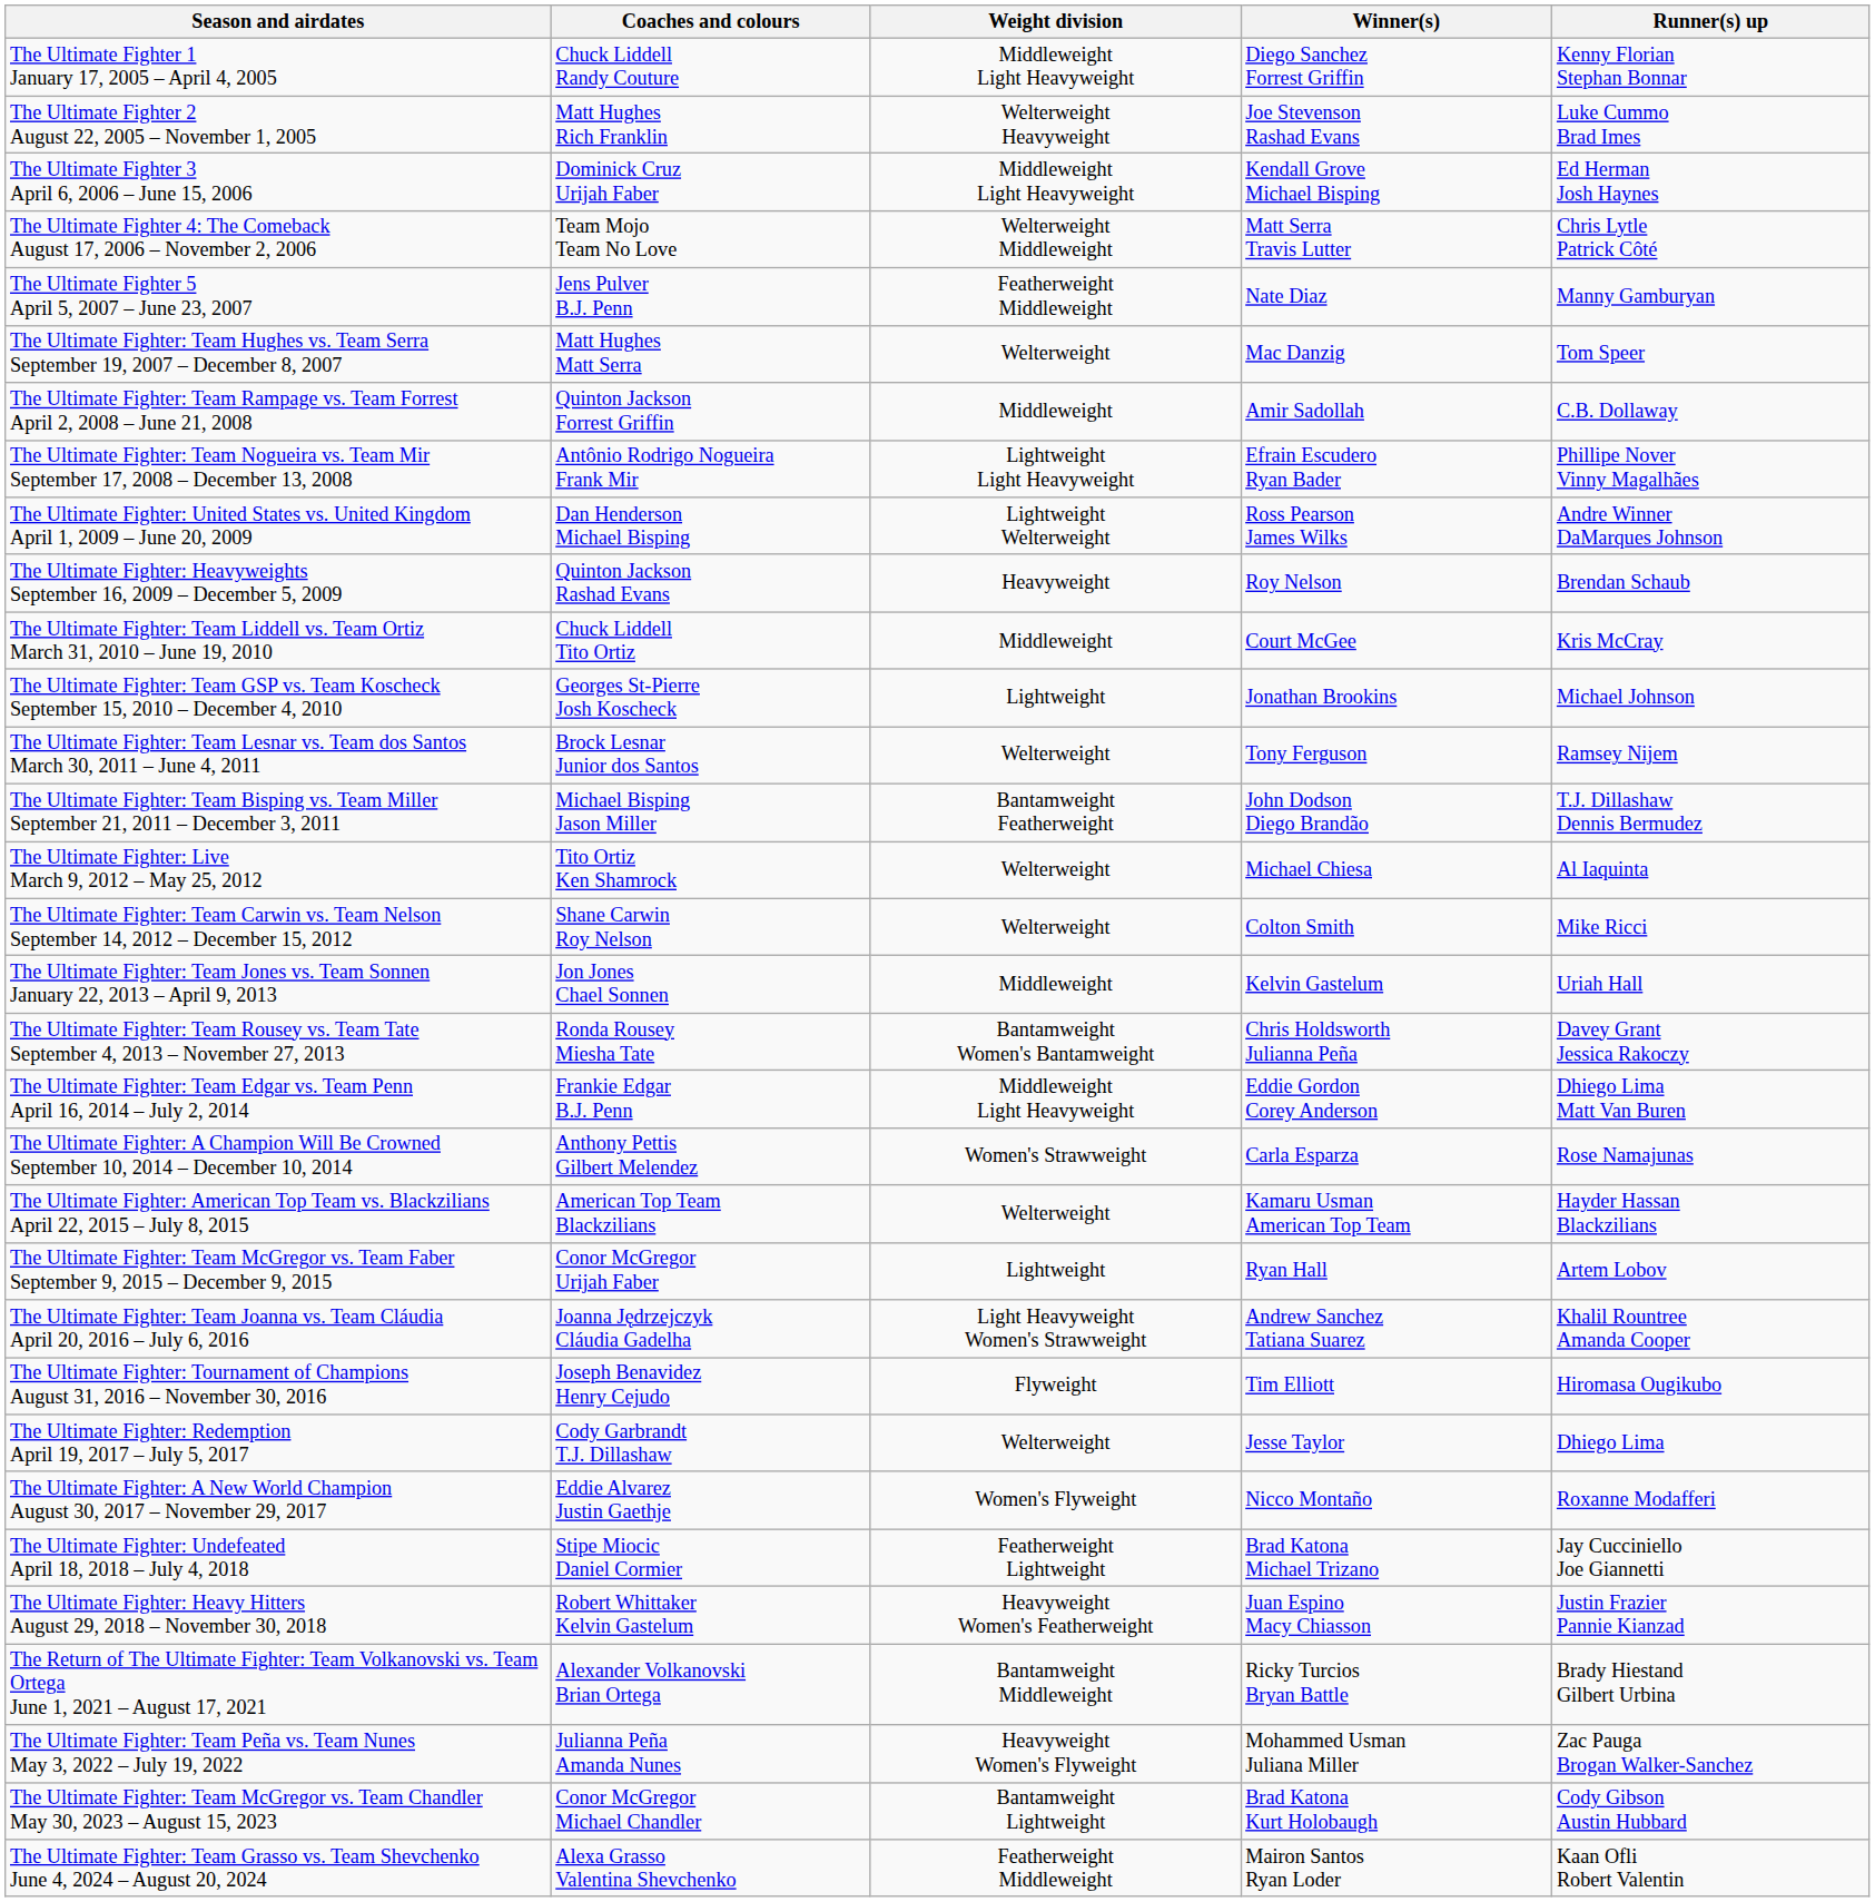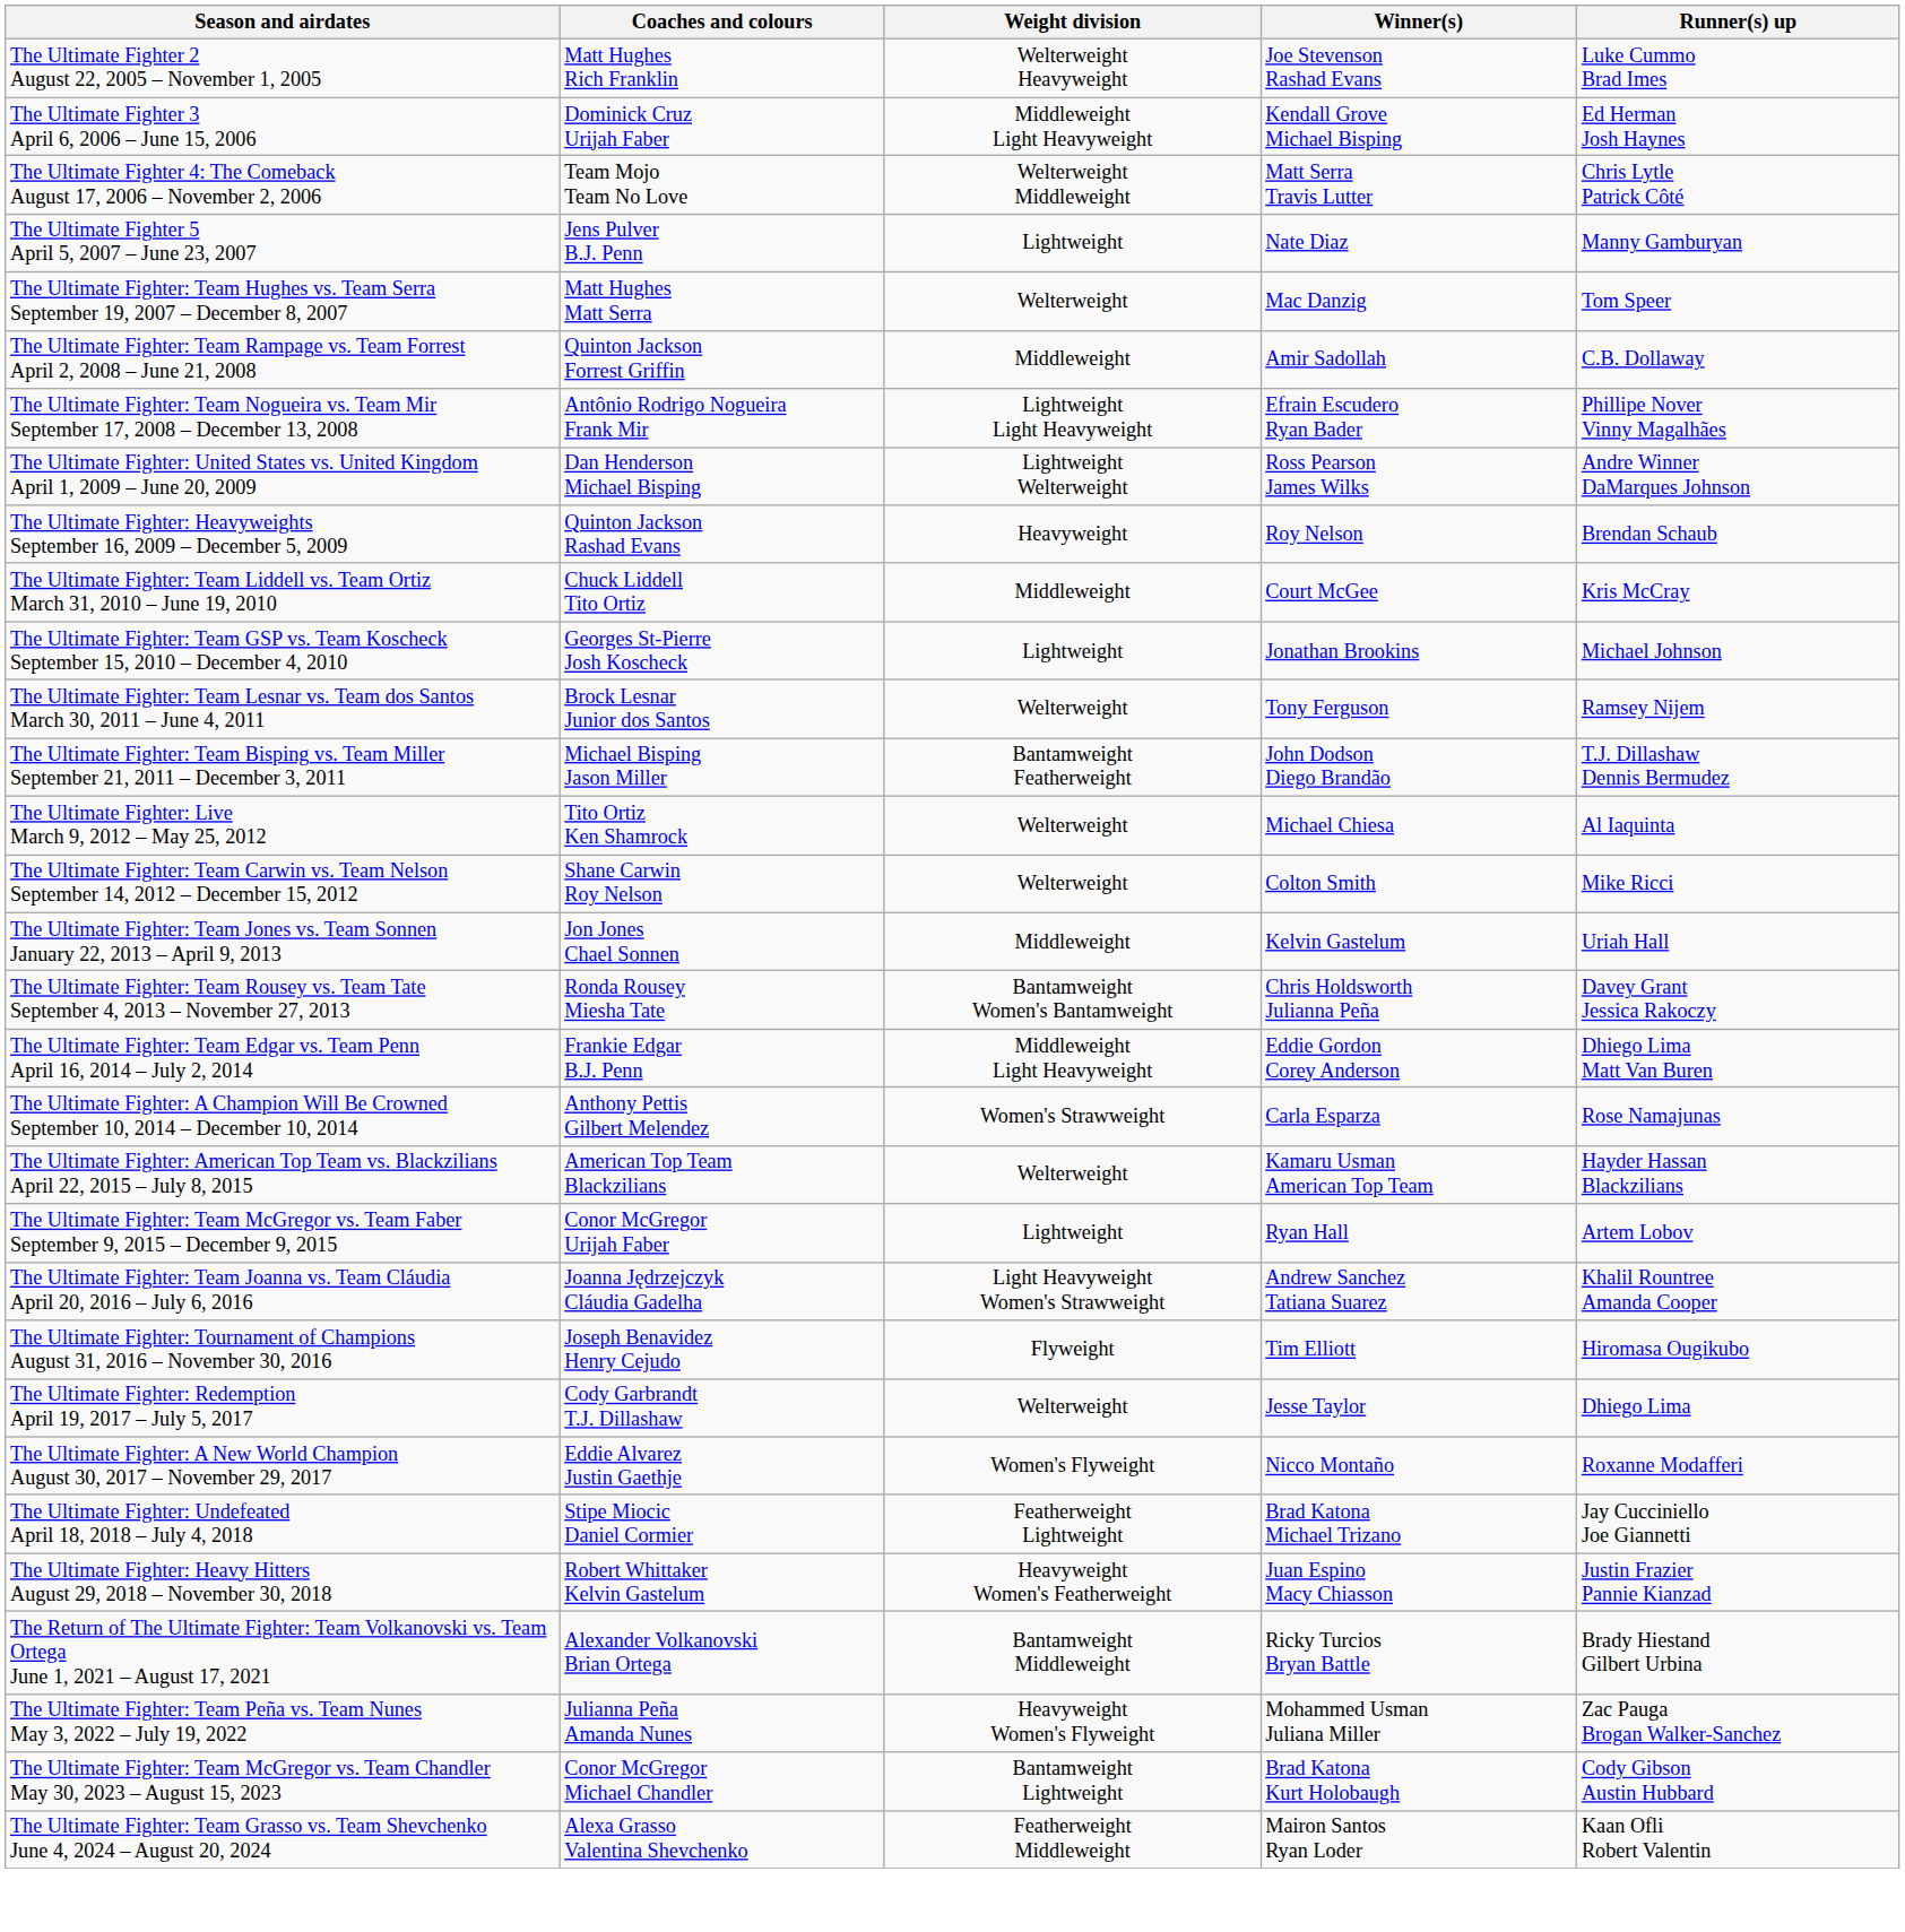- row: The Ultimate Fighter 1 January 17, 2005 – April 4, 2005 | Chuck Liddell Randy Couture | Middleweight Light Heavyweight | Diego Sanchez Forrest Griffin | Kenny Florian Stephan Bonnar
The Ultimate Fighter 5 April 5, 2007 – June 23, 2007 | Weight division: Featherweight Middleweight -> Lightweight
